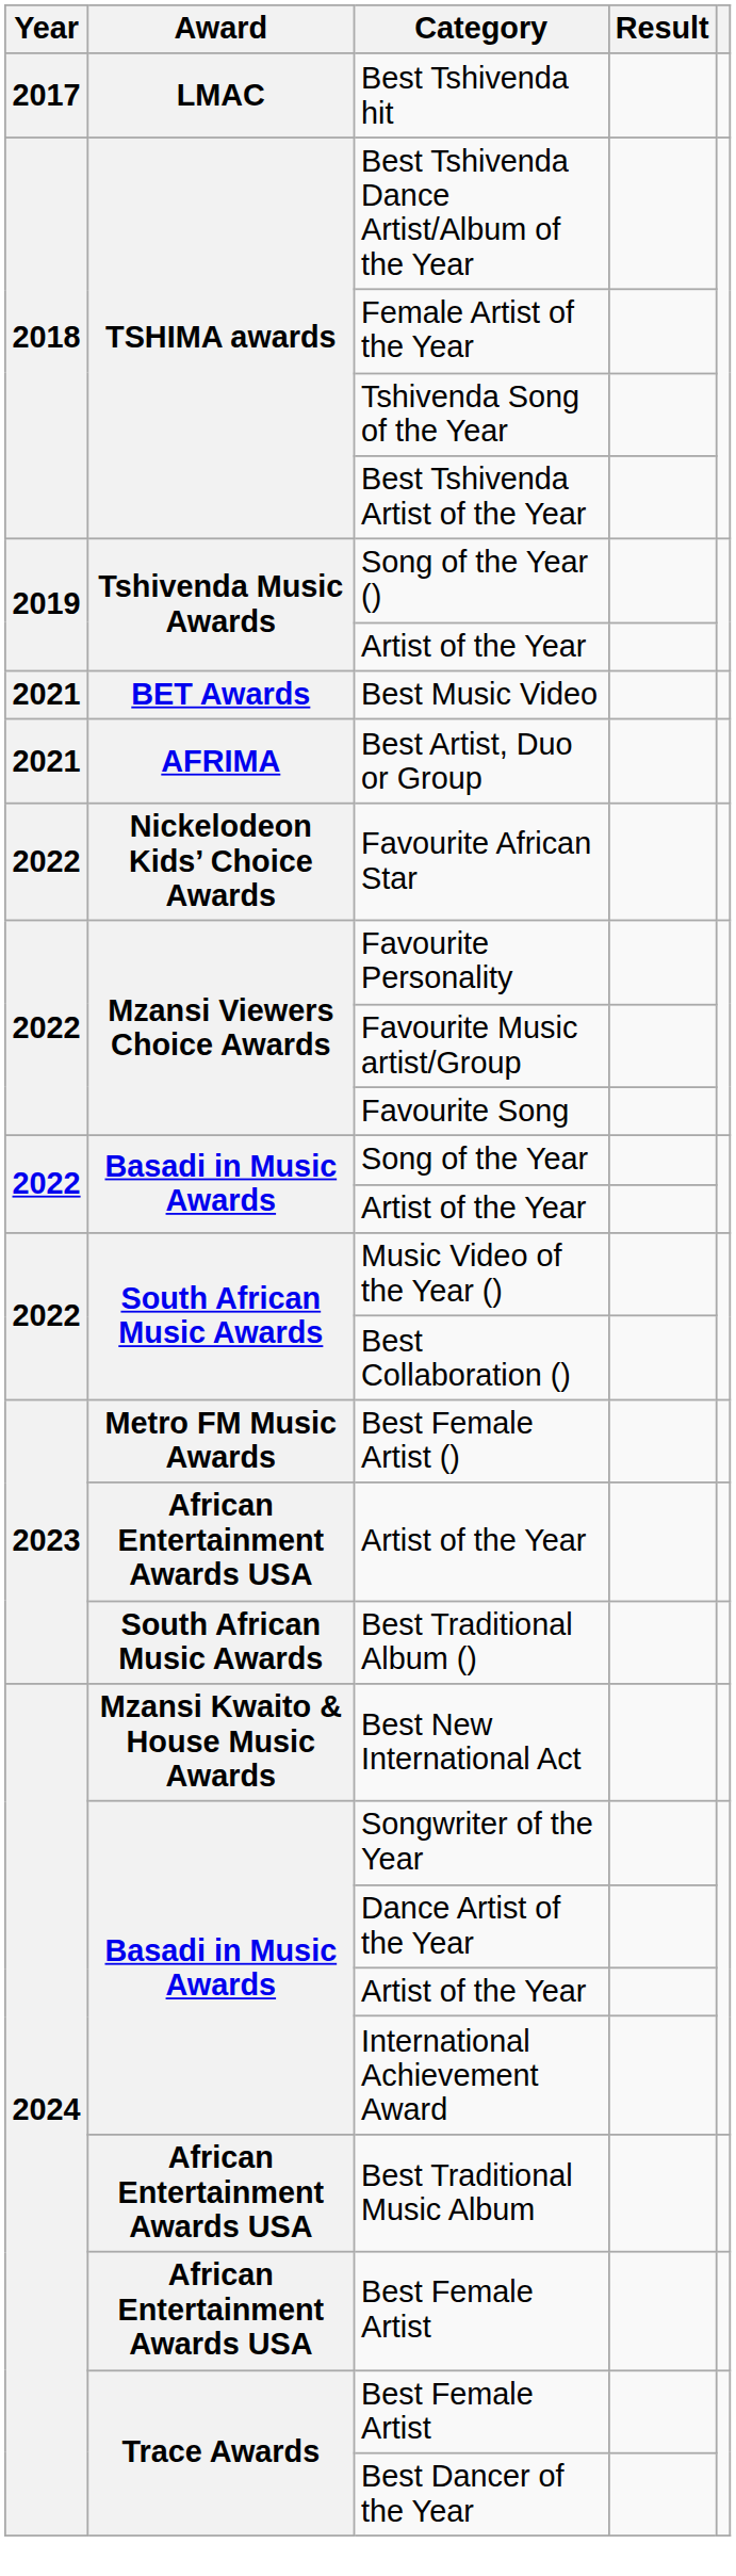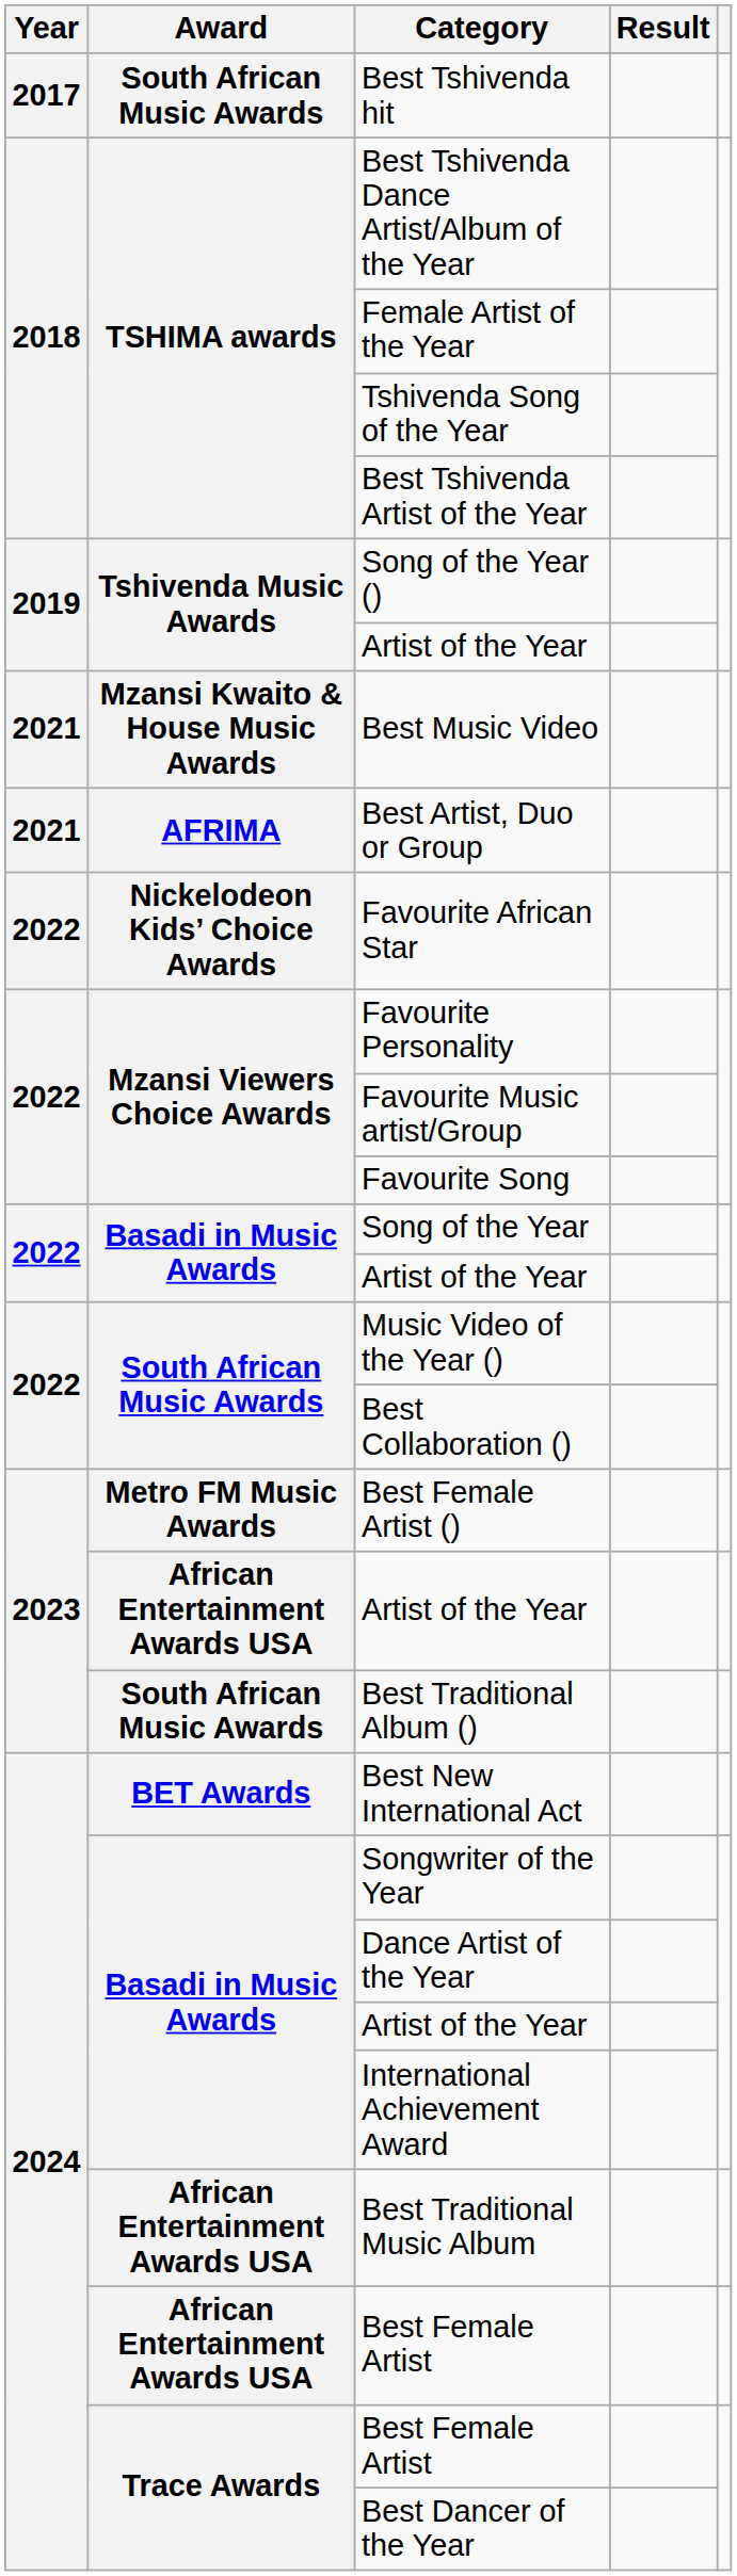Best Tshivenda hit | Award: LMAC -> South African Music Awards
Best Music Video | Award: BET Awards -> Mzansi Kwaito & House Music Awards
Best New International Act | Award: Mzansi Kwaito & House Music Awards -> BET Awards
